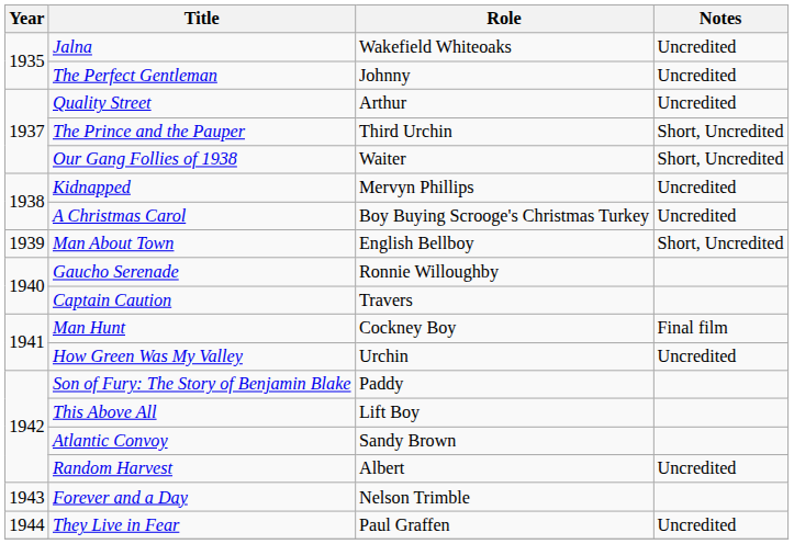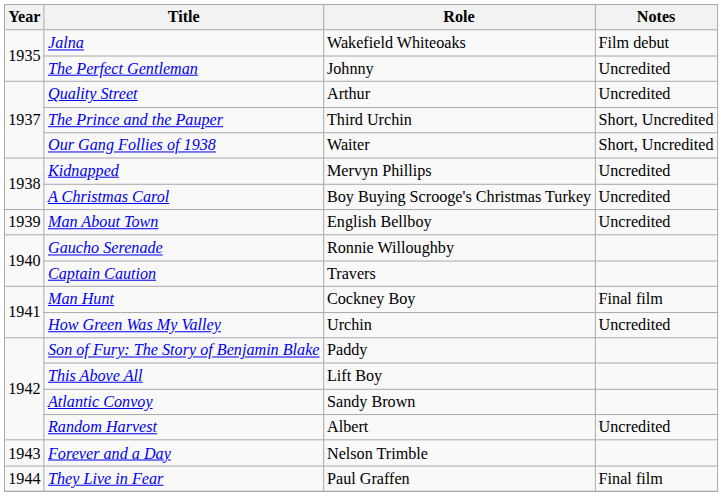Jalna | Notes: Uncredited -> Film debut
Man About Town | Notes: Short, Uncredited -> Uncredited
They Live in Fear | Notes: Uncredited -> Final film
